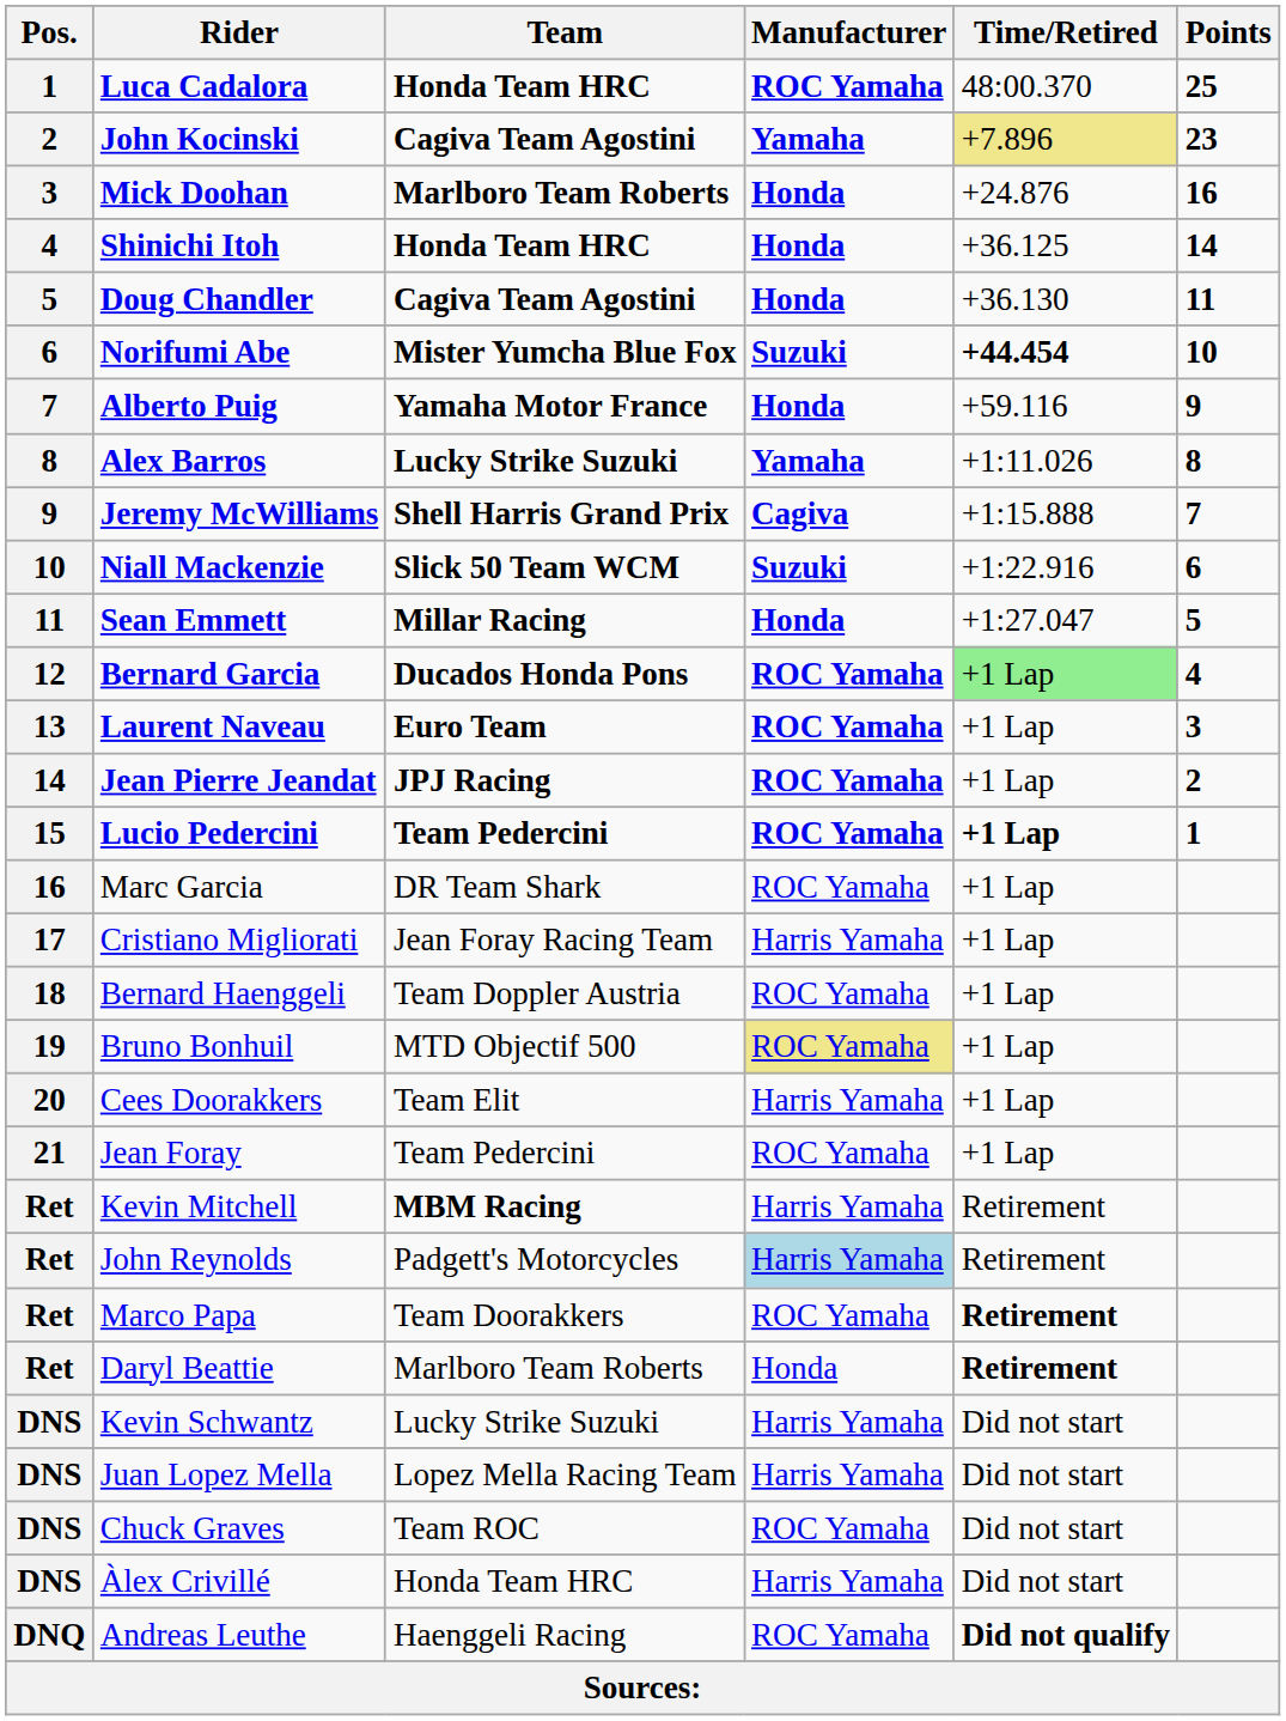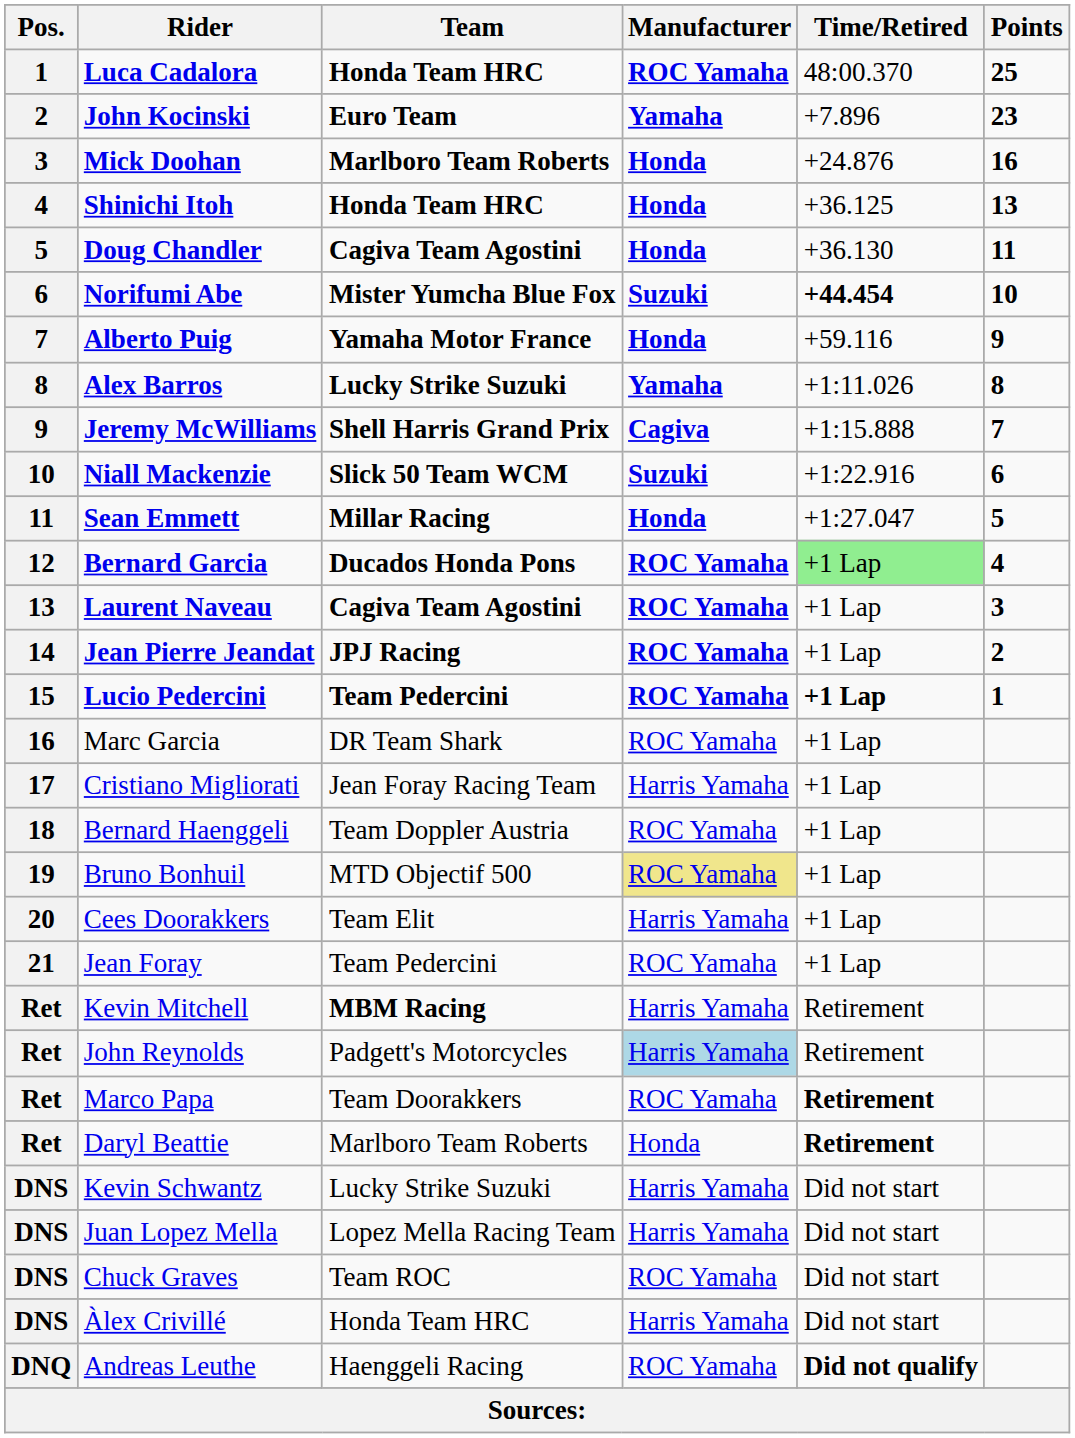John Kocinski | Team: Cagiva Team Agostini -> Euro Team
John Kocinski | Time/Retired: khaki background -> no background
Shinichi Itoh | Points: 14 -> 13
Laurent Naveau | Team: Euro Team -> Cagiva Team Agostini
